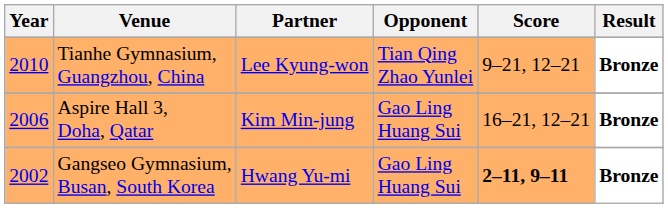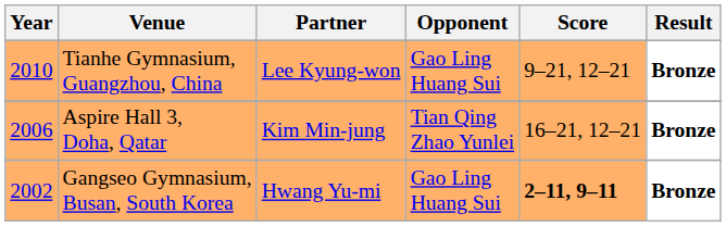Tianhe Gymnasium, Guangzhou, China | Opponent: Tian Qing Zhao Yunlei -> Gao Ling Huang Sui
Aspire Hall 3, Doha, Qatar | Opponent: Gao Ling Huang Sui -> Tian Qing Zhao Yunlei
